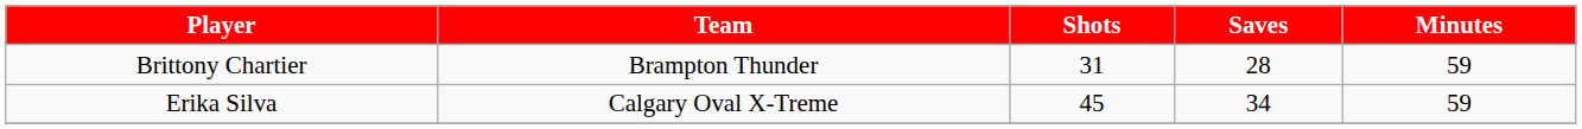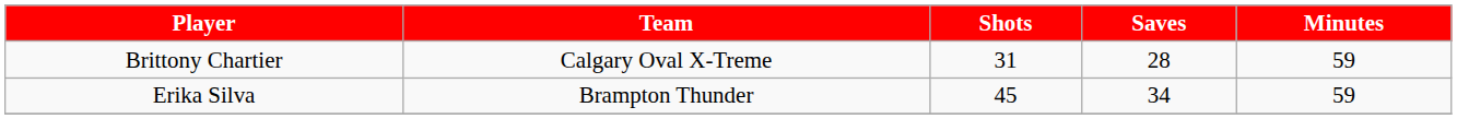Brittony Chartier | Team: Brampton Thunder -> Calgary Oval X-Treme
Erika Silva | Team: Calgary Oval X-Treme -> Brampton Thunder
